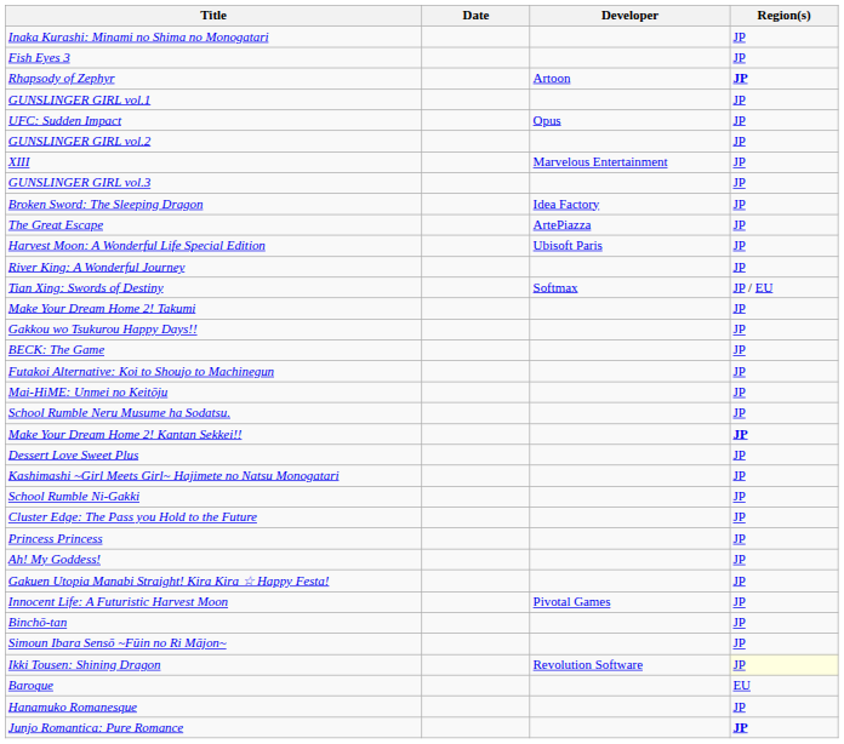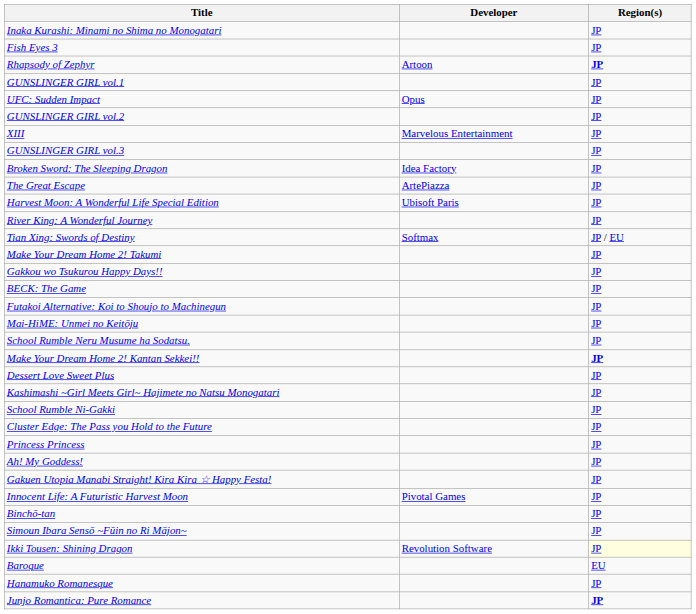- column: Date
